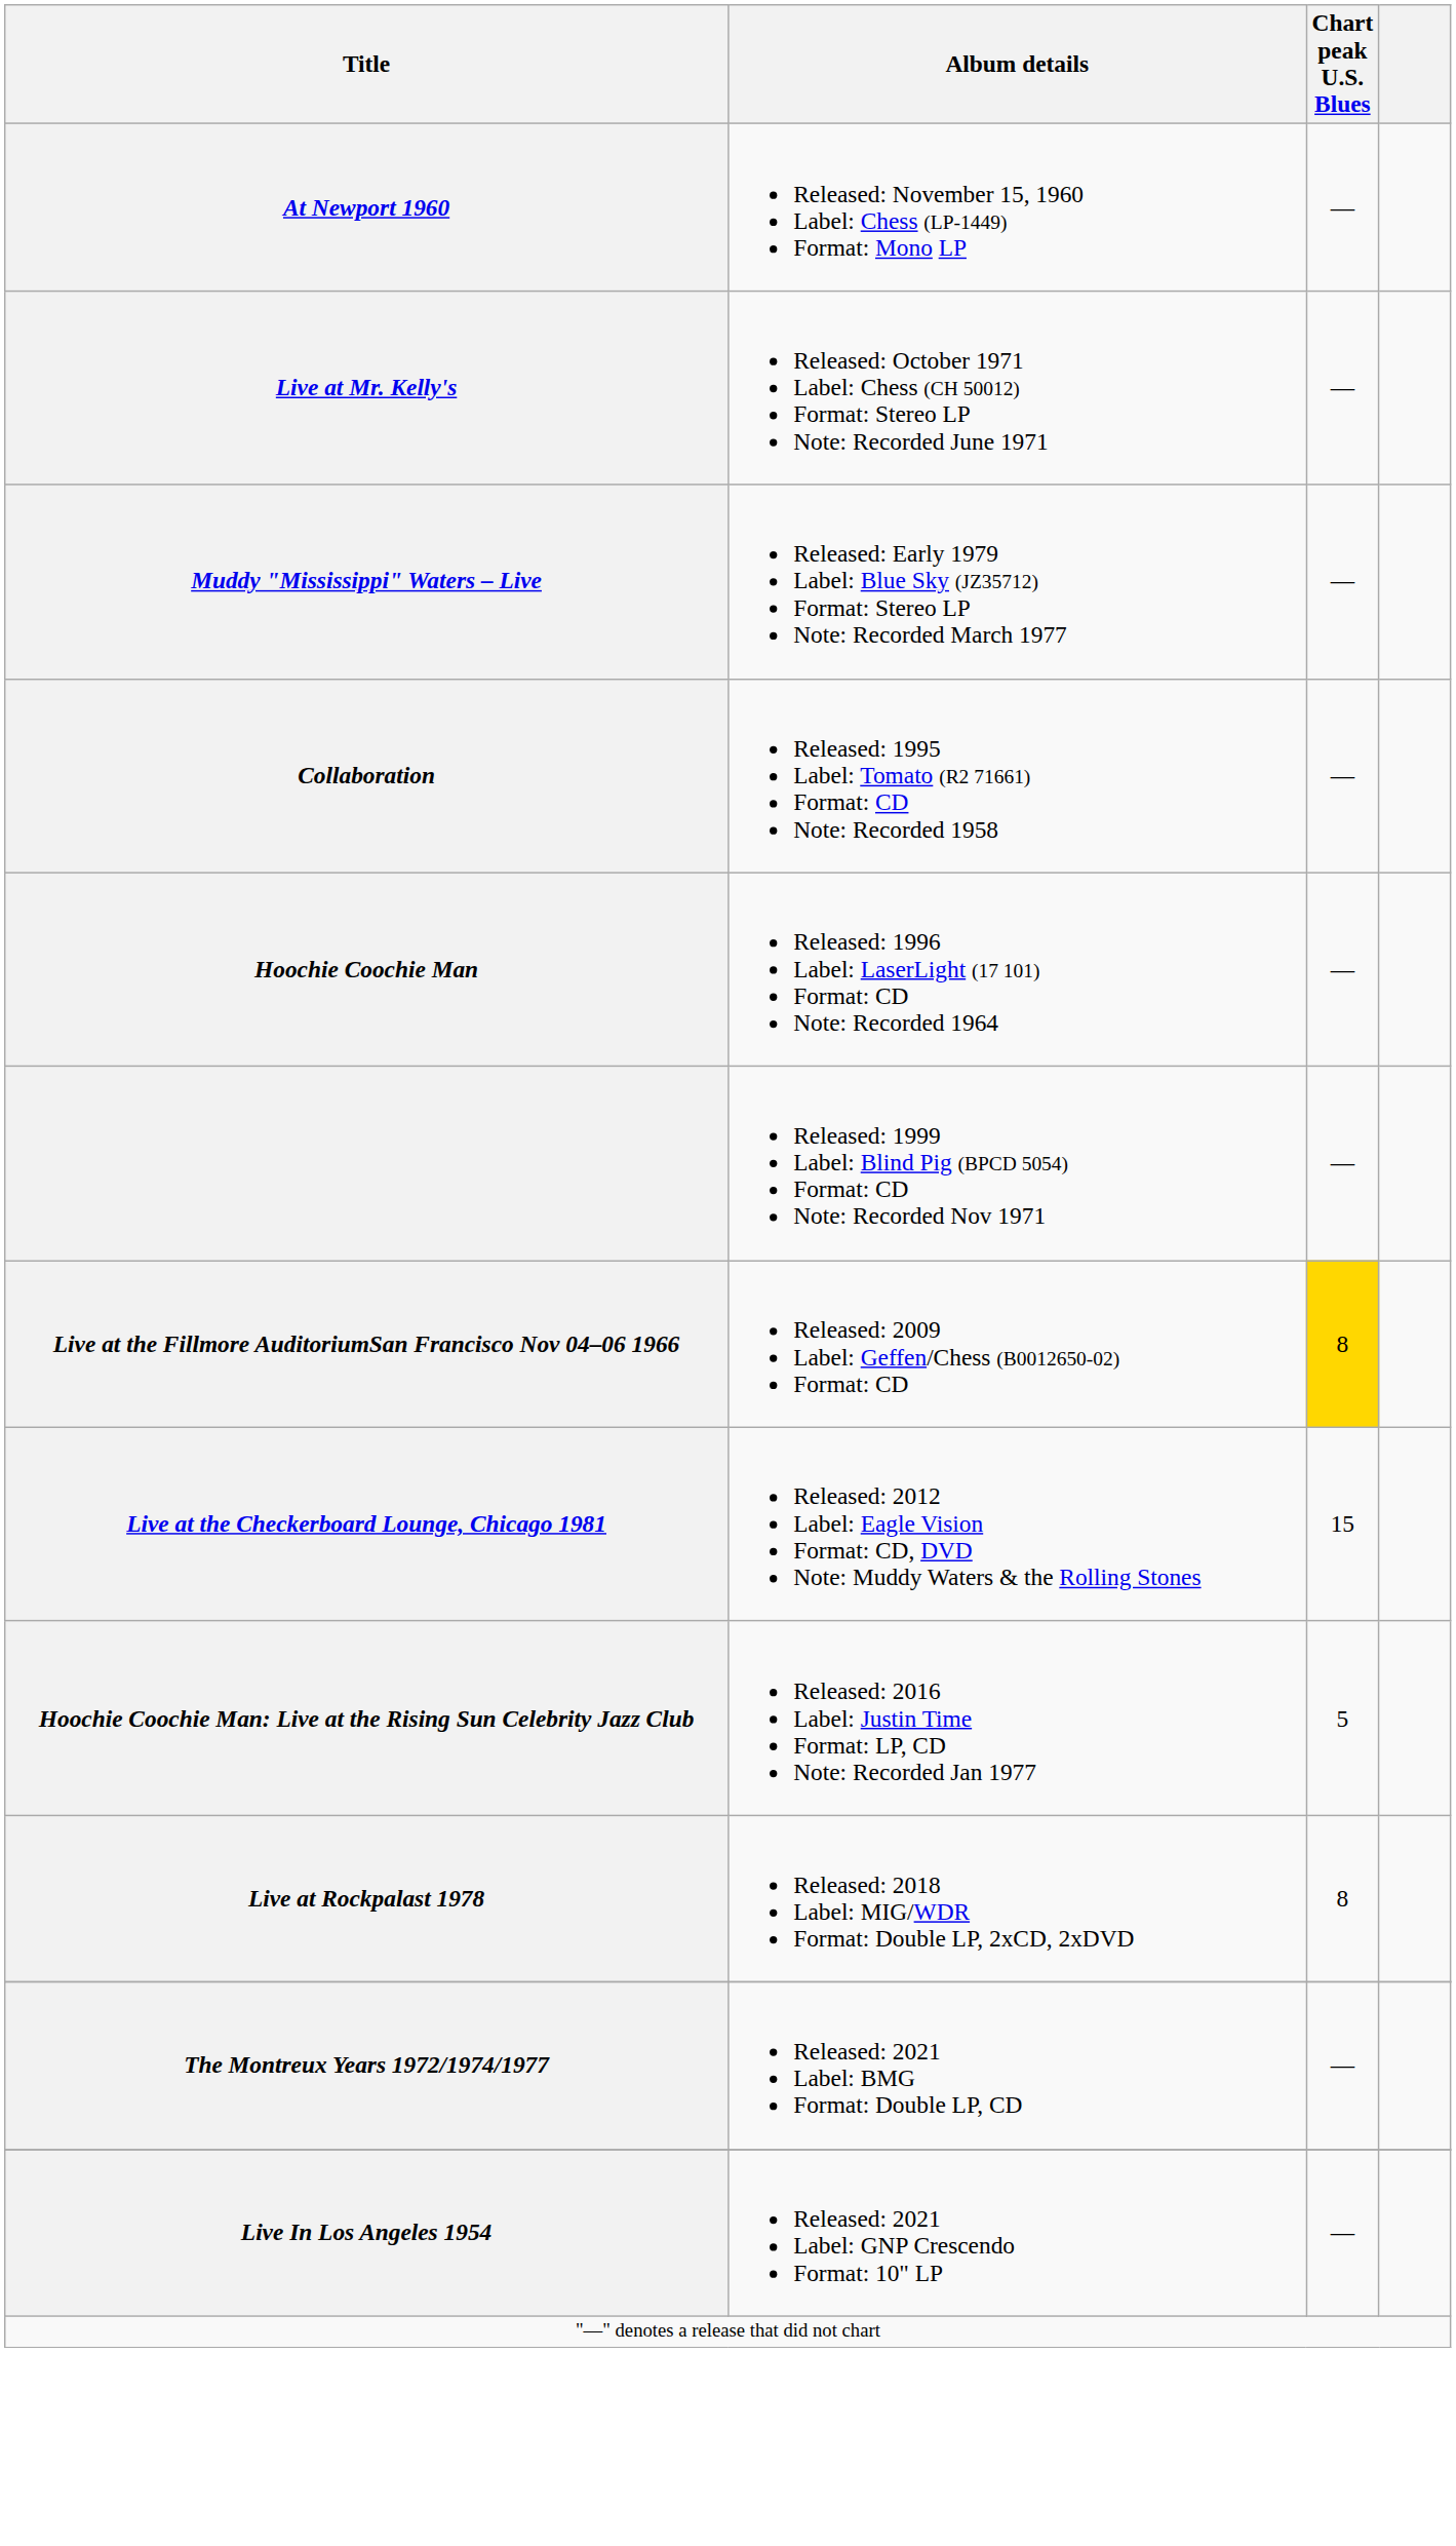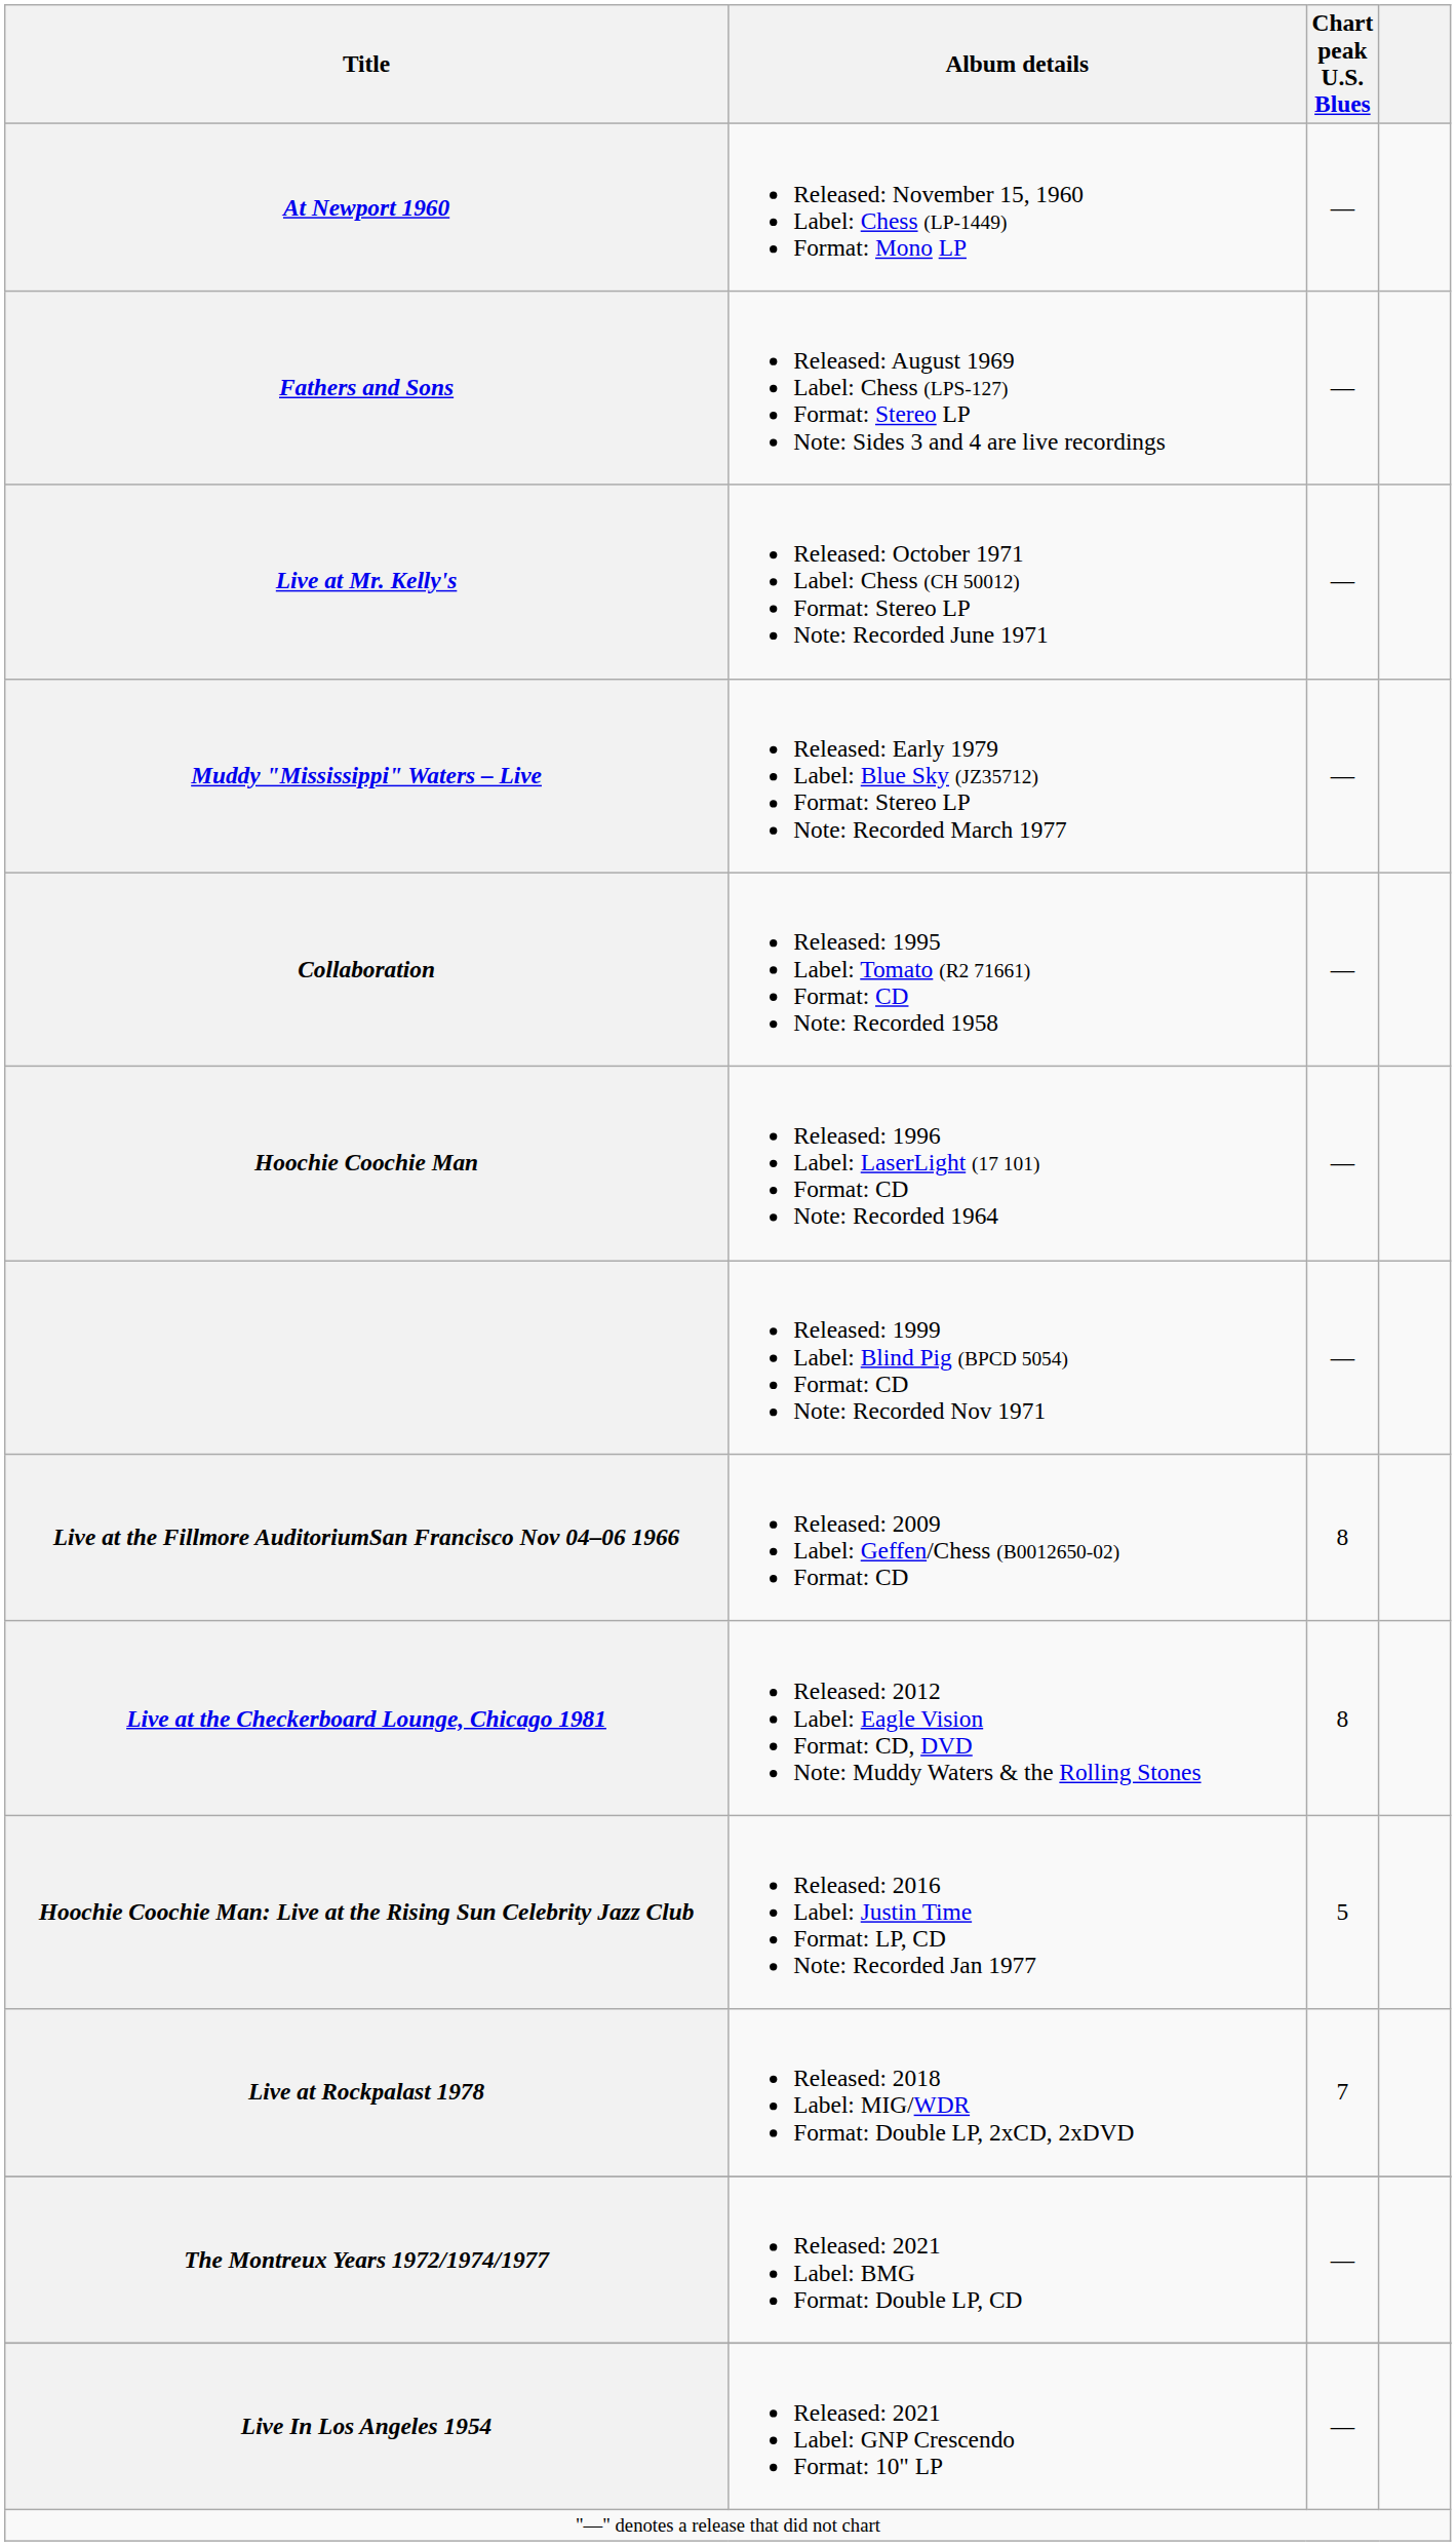+ row: Fathers and Sons | Released: August 1969 Label: Chess (LPS-127) Format: Stereo LP Note: Sides 3 and 4 are live recordings | —
Live at the Fillmore AuditoriumSan Francisco Nov 04–06 1966 | Chart peak U.S. Blues: gold background -> no background
Live at the Checkerboard Lounge, Chicago 1981 | Chart peak U.S. Blues: 15 -> 8
Live at Rockpalast 1978 | Chart peak U.S. Blues: 8 -> 7
